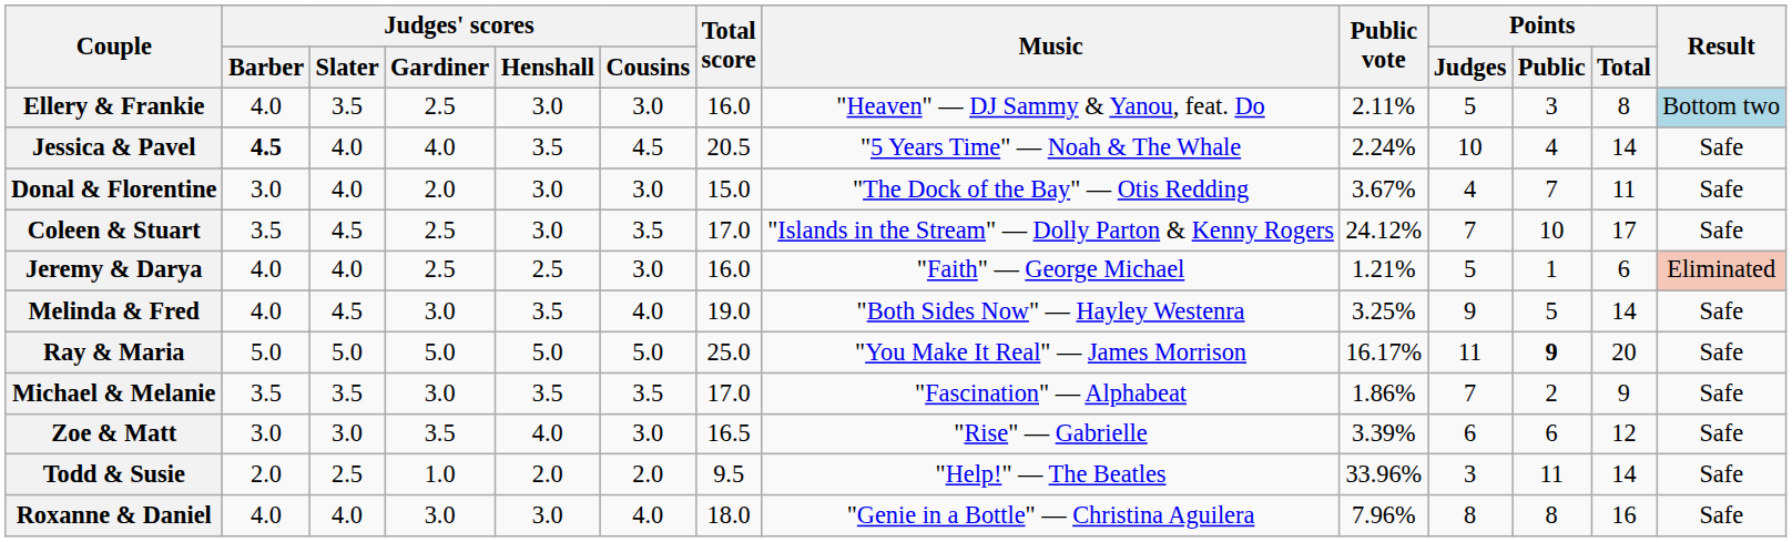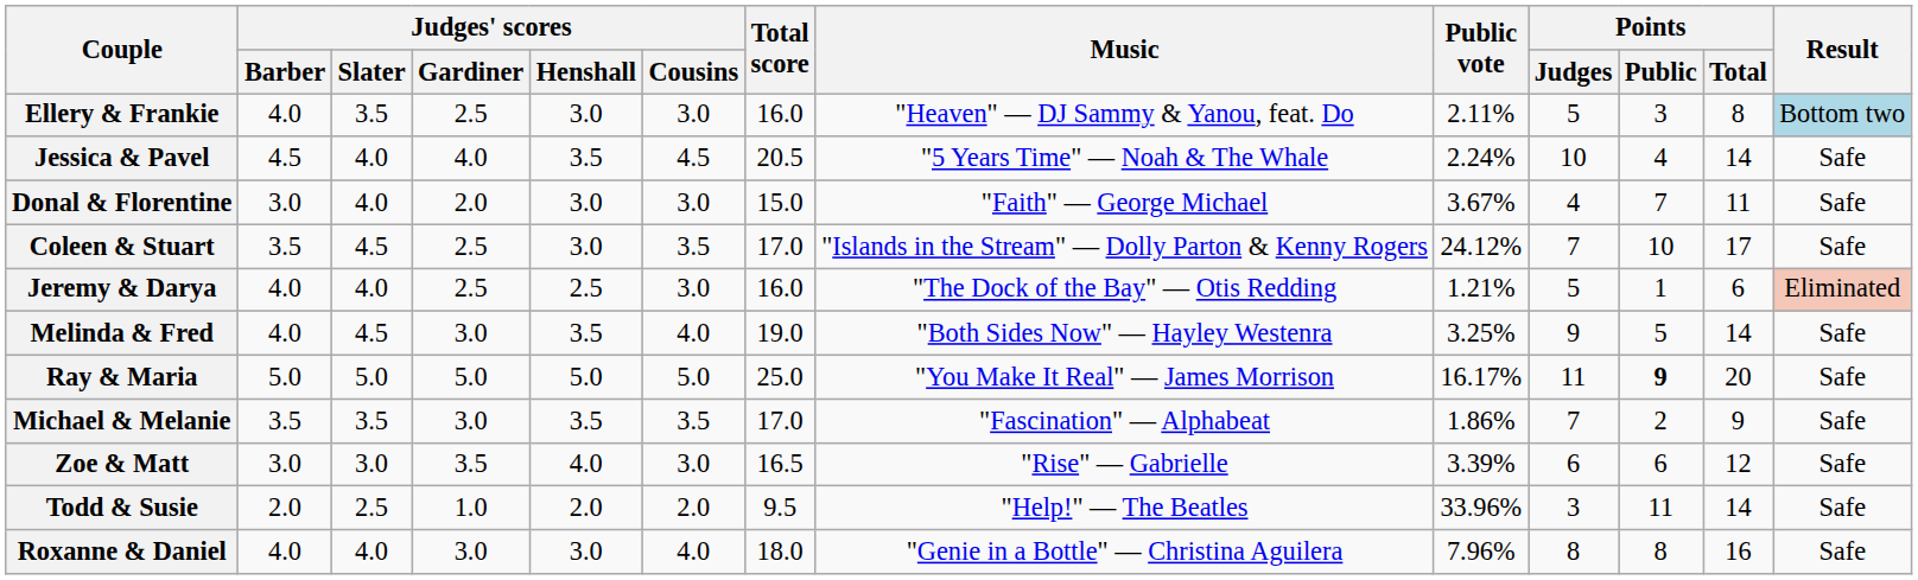Jessica & Pavel | Judges' scores / Barber: bold -> normal
Donal & Florentine | Music: "The Dock of the Bay" — Otis Redding -> "Faith" — George Michael
Jeremy & Darya | Music: "Faith" — George Michael -> "The Dock of the Bay" — Otis Redding
